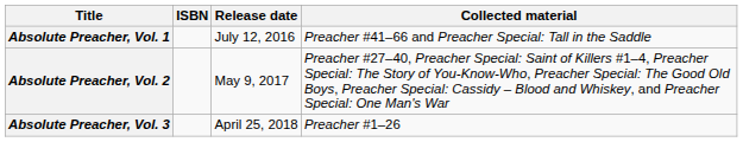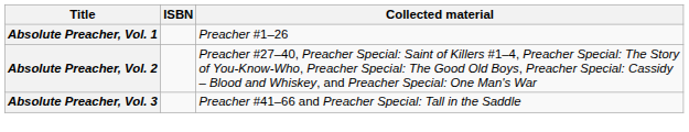- column: Release date | July 12, 2016 | May 9, 2017 | April 25, 2018
Absolute Preacher, Vol. 1 | Collected material: Preacher #41–66 and Preacher Special: Tall in the Saddle -> Preacher #1–26
Absolute Preacher, Vol. 3 | Collected material: Preacher #1–26 -> Preacher #41–66 and Preacher Special: Tall in the Saddle
